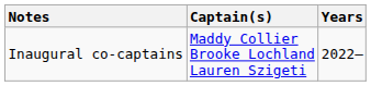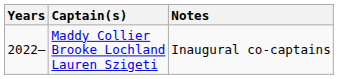columns swapped: Years <-> Notes
